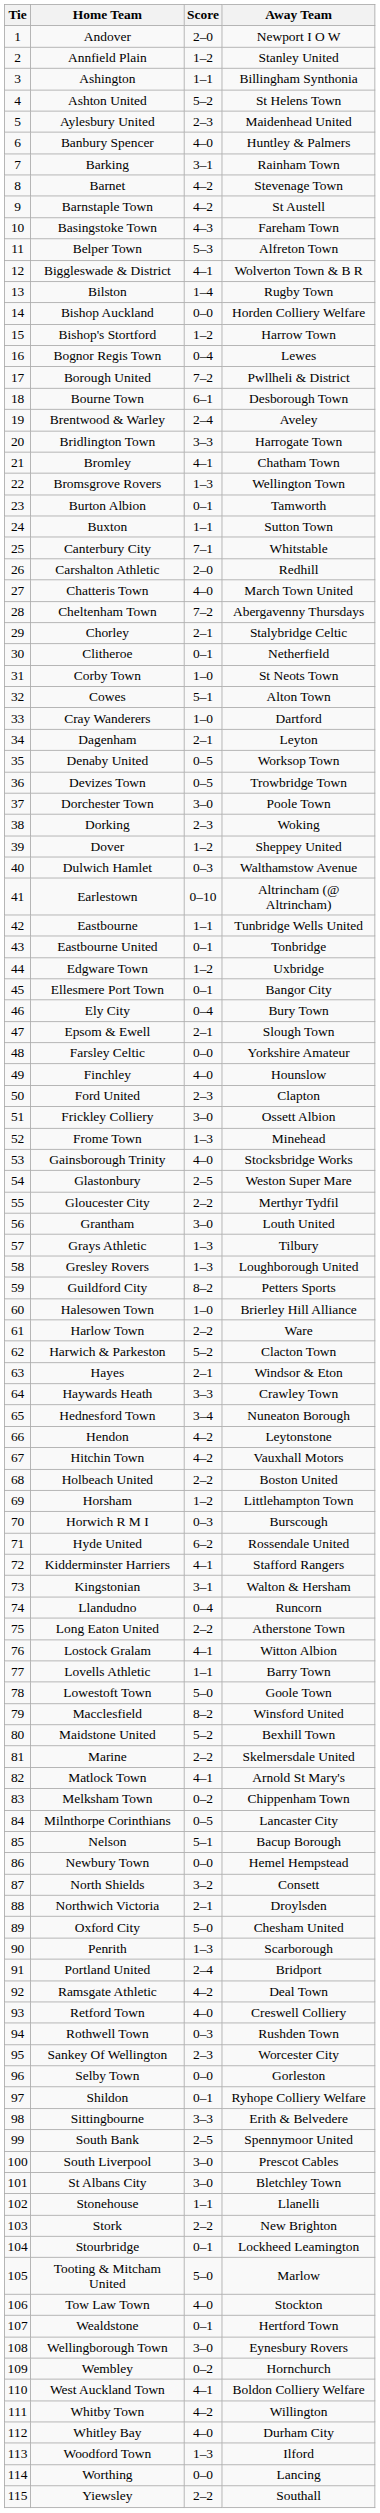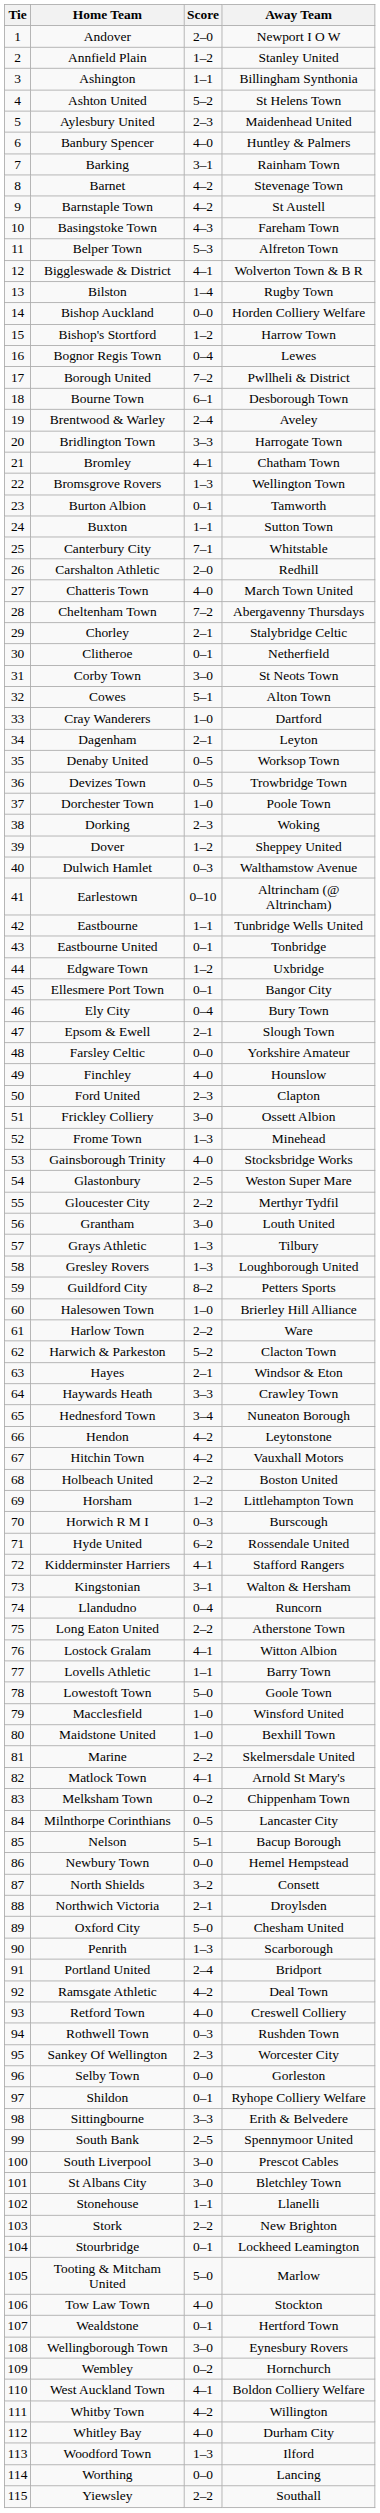Corby Town | Score: 1–0 -> 3–0
Dorchester Town | Score: 3–0 -> 1–0
Macclesfield | Score: 8–2 -> 1–0
Maidstone United | Score: 5–2 -> 1–0
